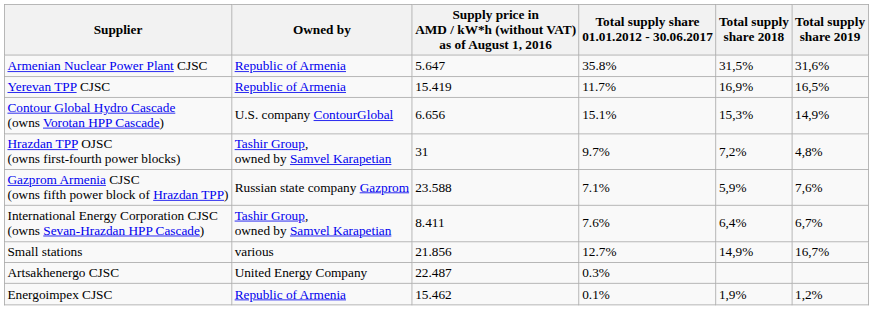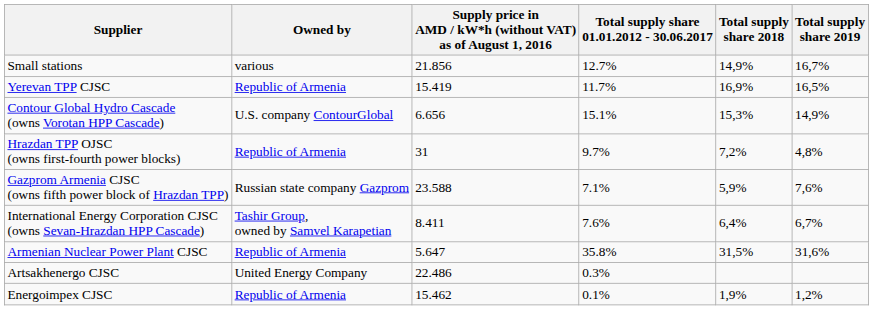rows swapped: Armenian Nuclear Power Plant CJSC <-> Small stations
Hrazdan TPP OJSC (owns first-fourth power blocks) | Owned by: Tashir Group, owned by Samvel Karapetian -> Republic of Armenia
Artsakhenergo CJSC | column 3: 22.487 -> 22.486
